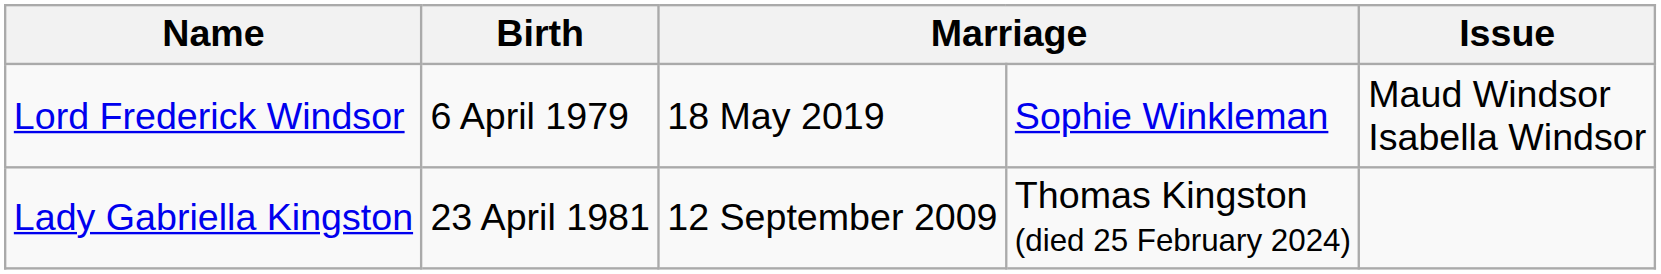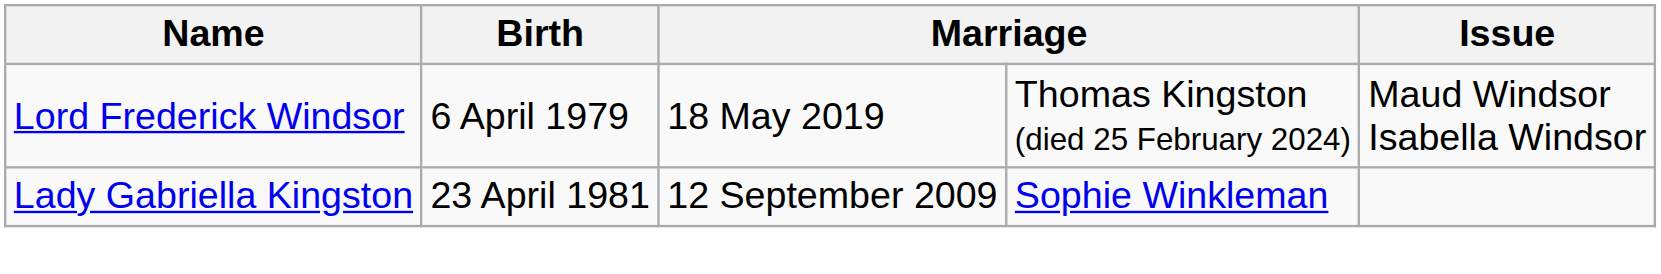Lord Frederick Windsor | column 4: Sophie Winkleman -> Thomas Kingston (died 25 February 2024)
Lady Gabriella Kingston | column 4: Thomas Kingston (died 25 February 2024) -> Sophie Winkleman
